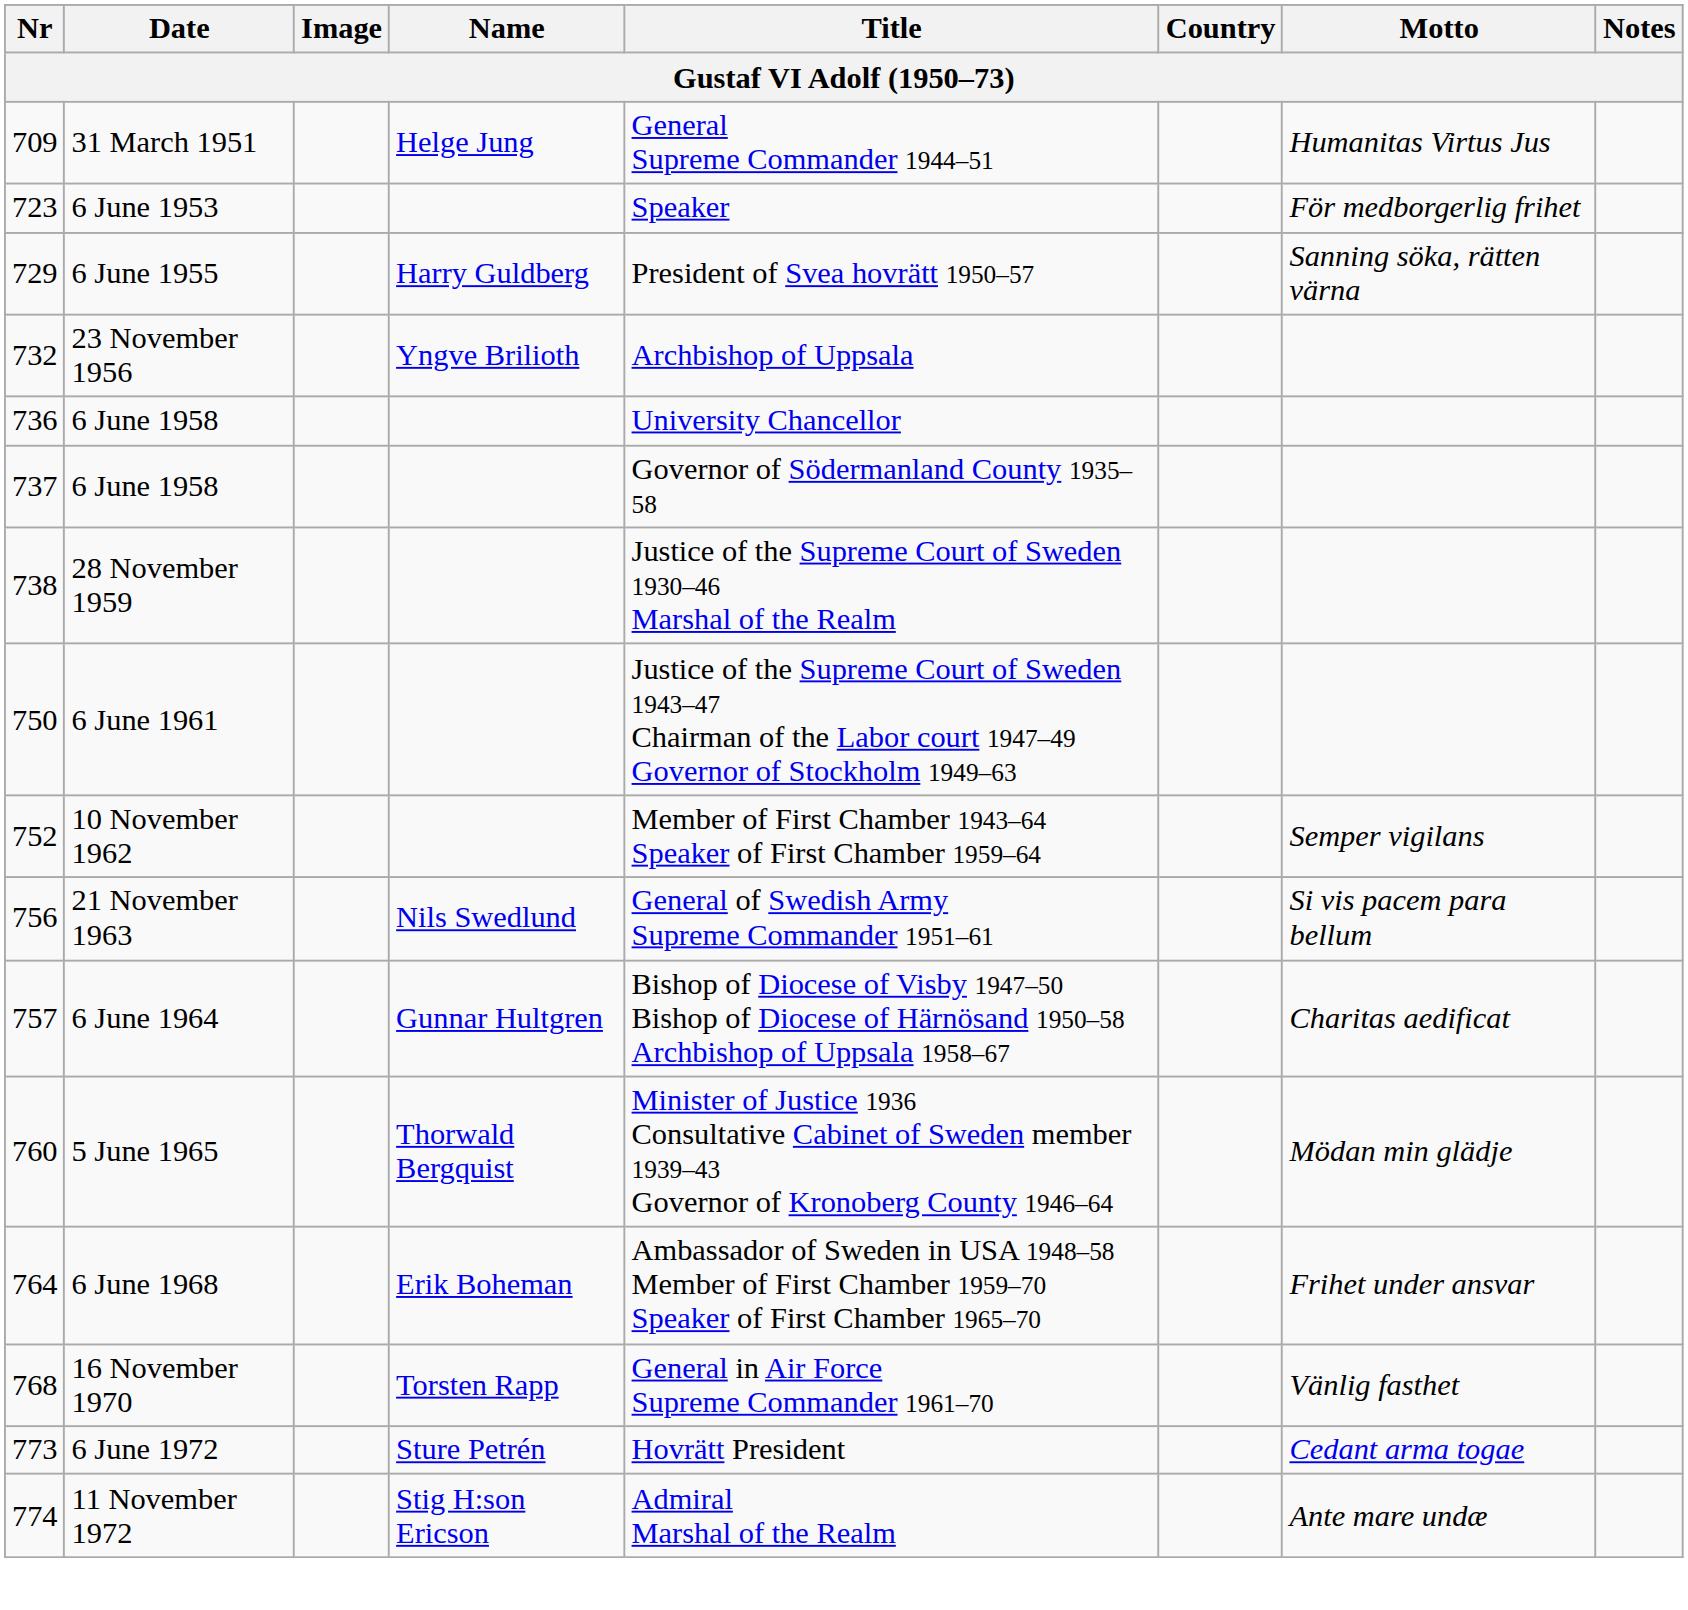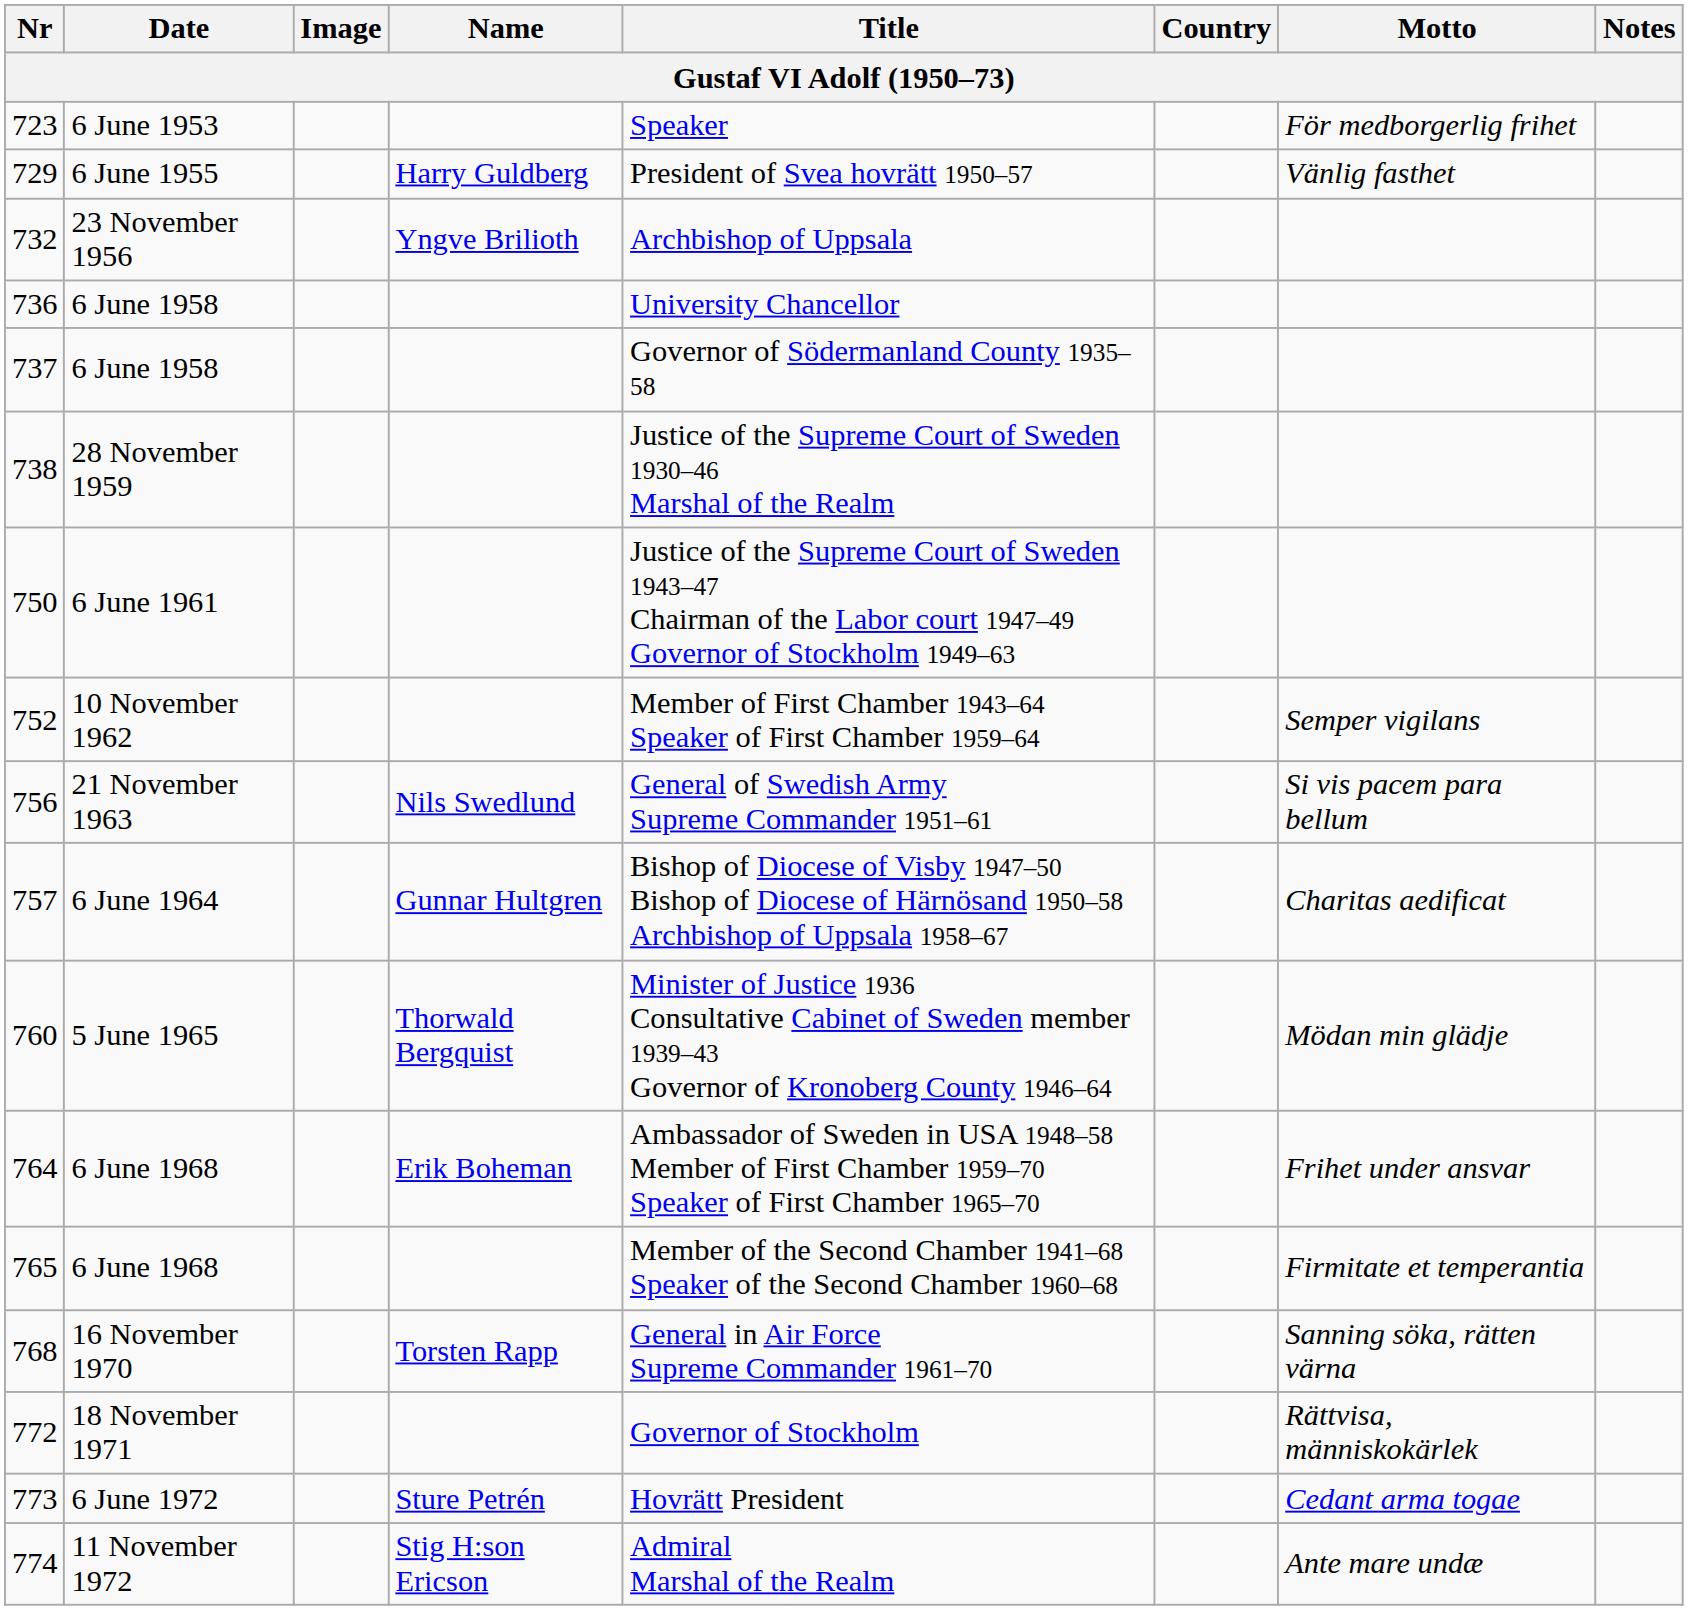- row: 709 | 31 March 1951 | Helge Jung | General Supreme Commander 1944–51 | Humanitas Virtus Jus
729 | Motto: Sanning söka, rätten värna -> Vänlig fasthet
+ row: 765 | 6 June 1968 | Member of the Second Chamber 1941–68 Speaker of the Second Chamber 1960–68 | Firmitate et temperantia
768 | Motto: Vänlig fasthet -> Sanning söka, rätten värna
+ row: 772 | 18 November 1971 | Governor of Stockholm | Rättvisa, människokärlek
